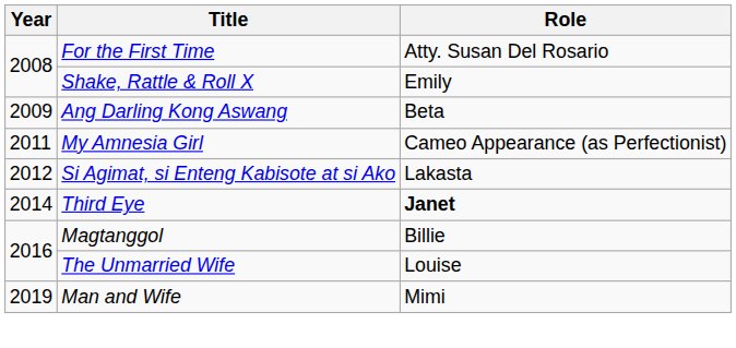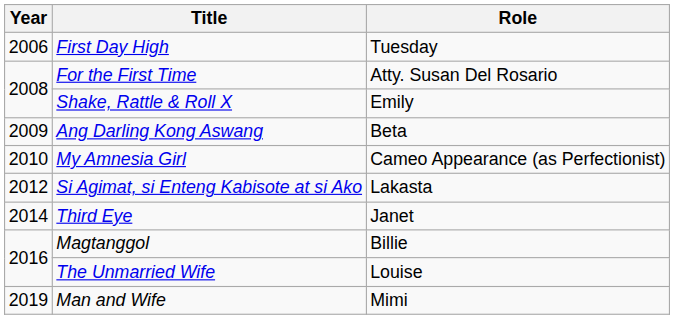+ row: 2006 | First Day High | Tuesday
My Amnesia Girl | Year: 2011 -> 2010
Third Eye | Role: bold -> normal
